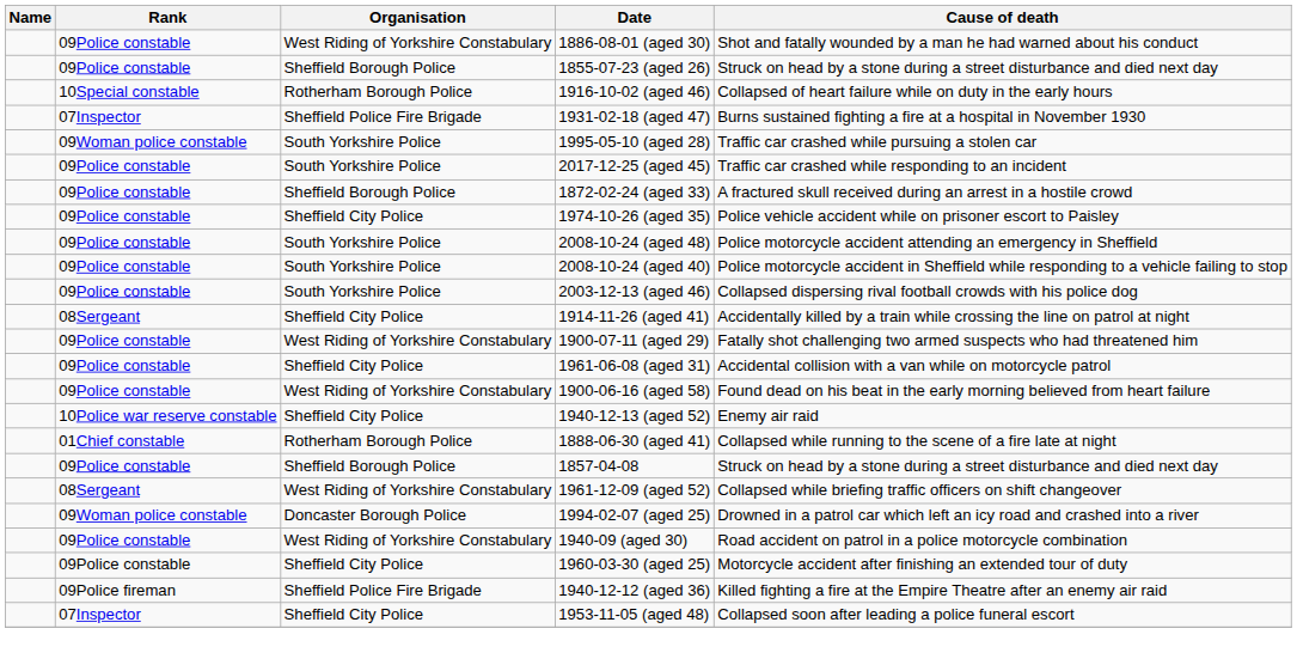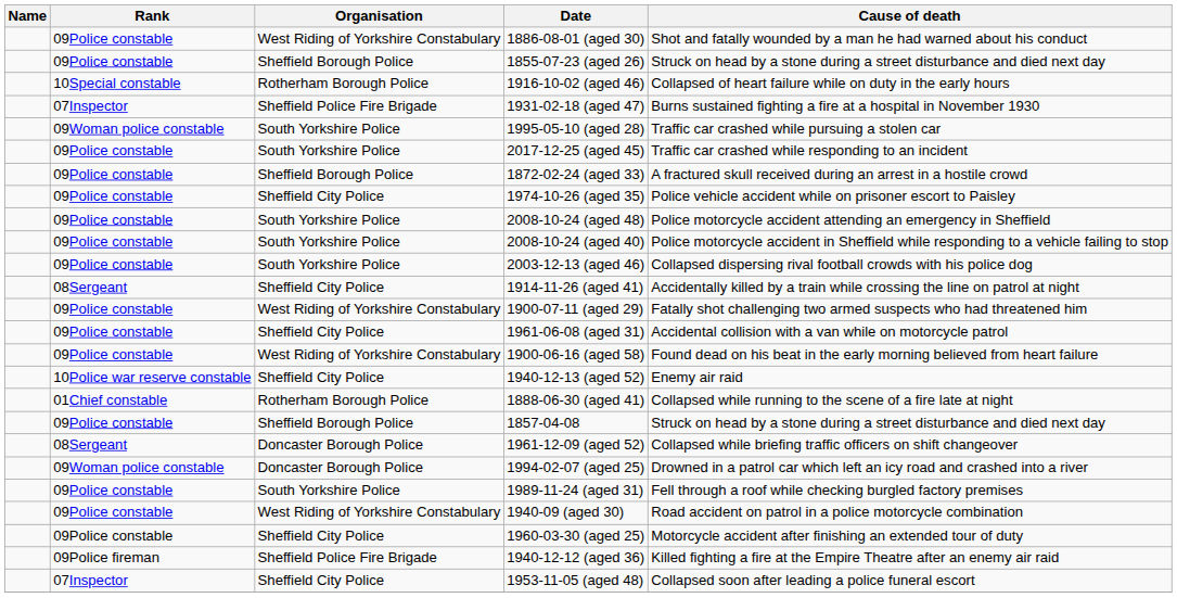1961-12-09 (aged 52) | Organisation: West Riding of Yorkshire Constabulary -> Doncaster Borough Police
+ row: 09Police constable | South Yorkshire Police | 1989-11-24 (aged 31) | Fell through a roof while checking burgled factory premises
